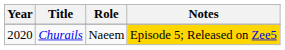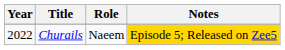Churails | Year: 2020 -> 2022
